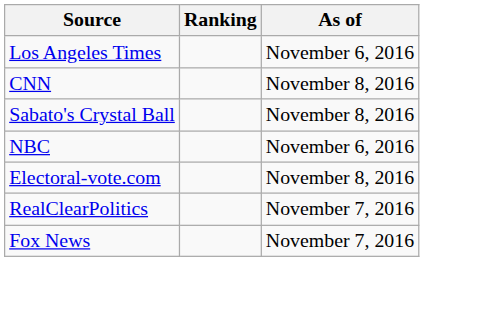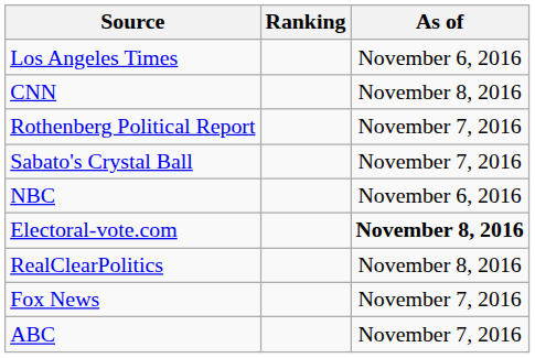+ row: Rothenberg Political Report | November 7, 2016
Sabato's Crystal Ball | As of: November 8, 2016 -> November 7, 2016
Electoral-vote.com | As of: normal -> bold
RealClearPolitics | As of: November 7, 2016 -> November 8, 2016
+ row: ABC | November 7, 2016
